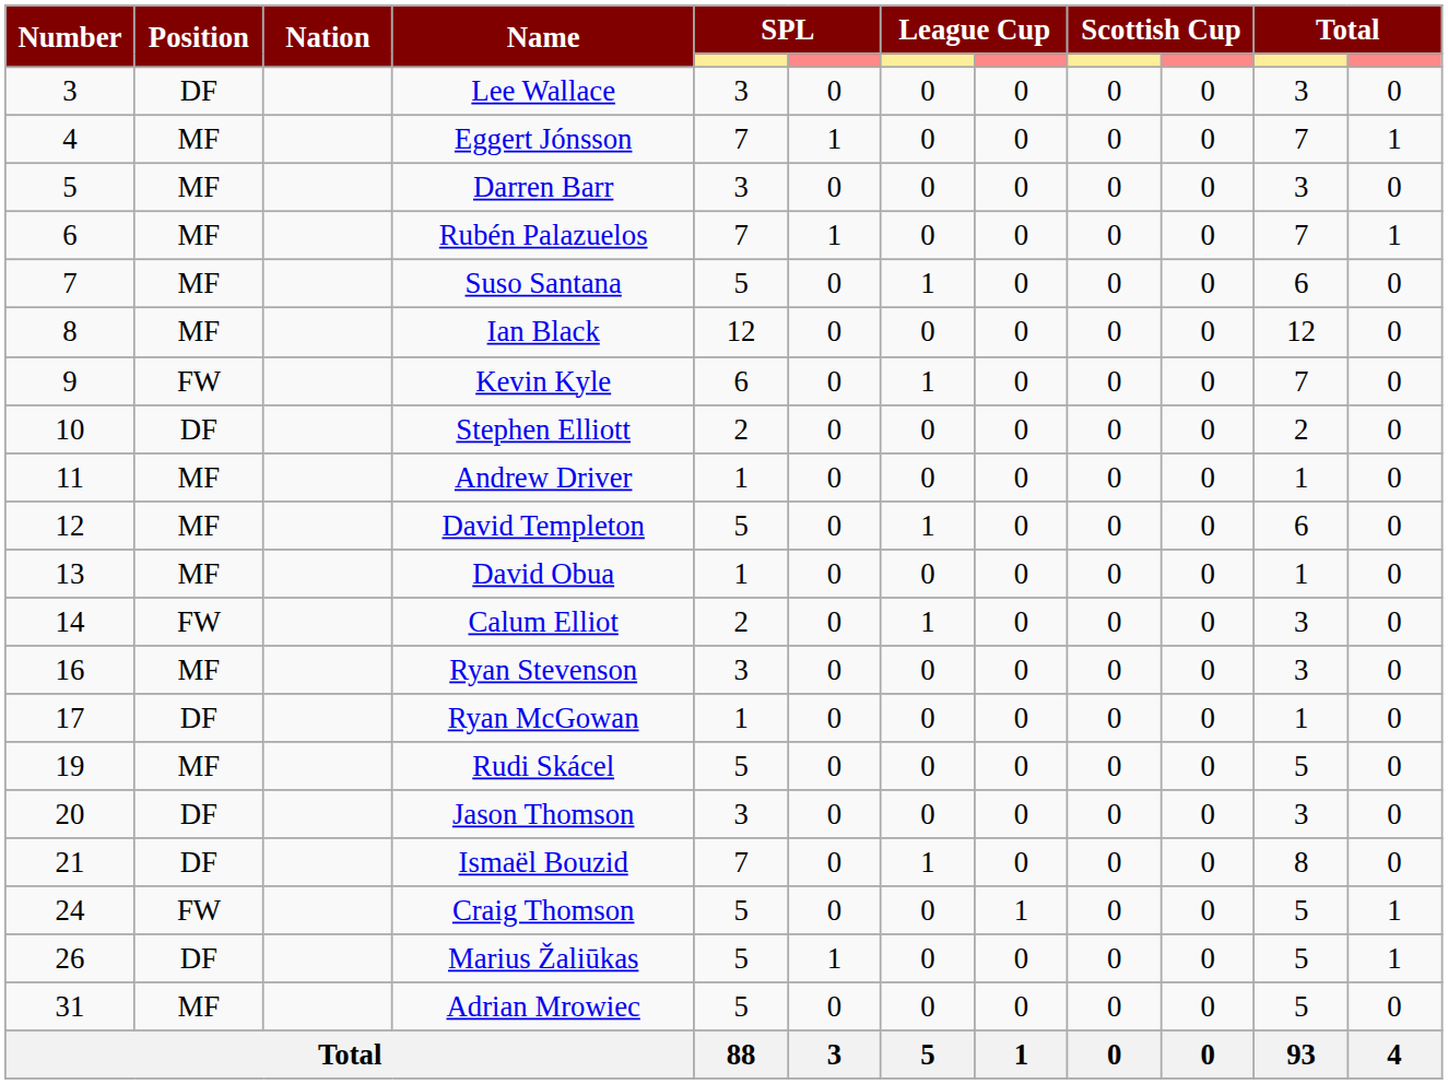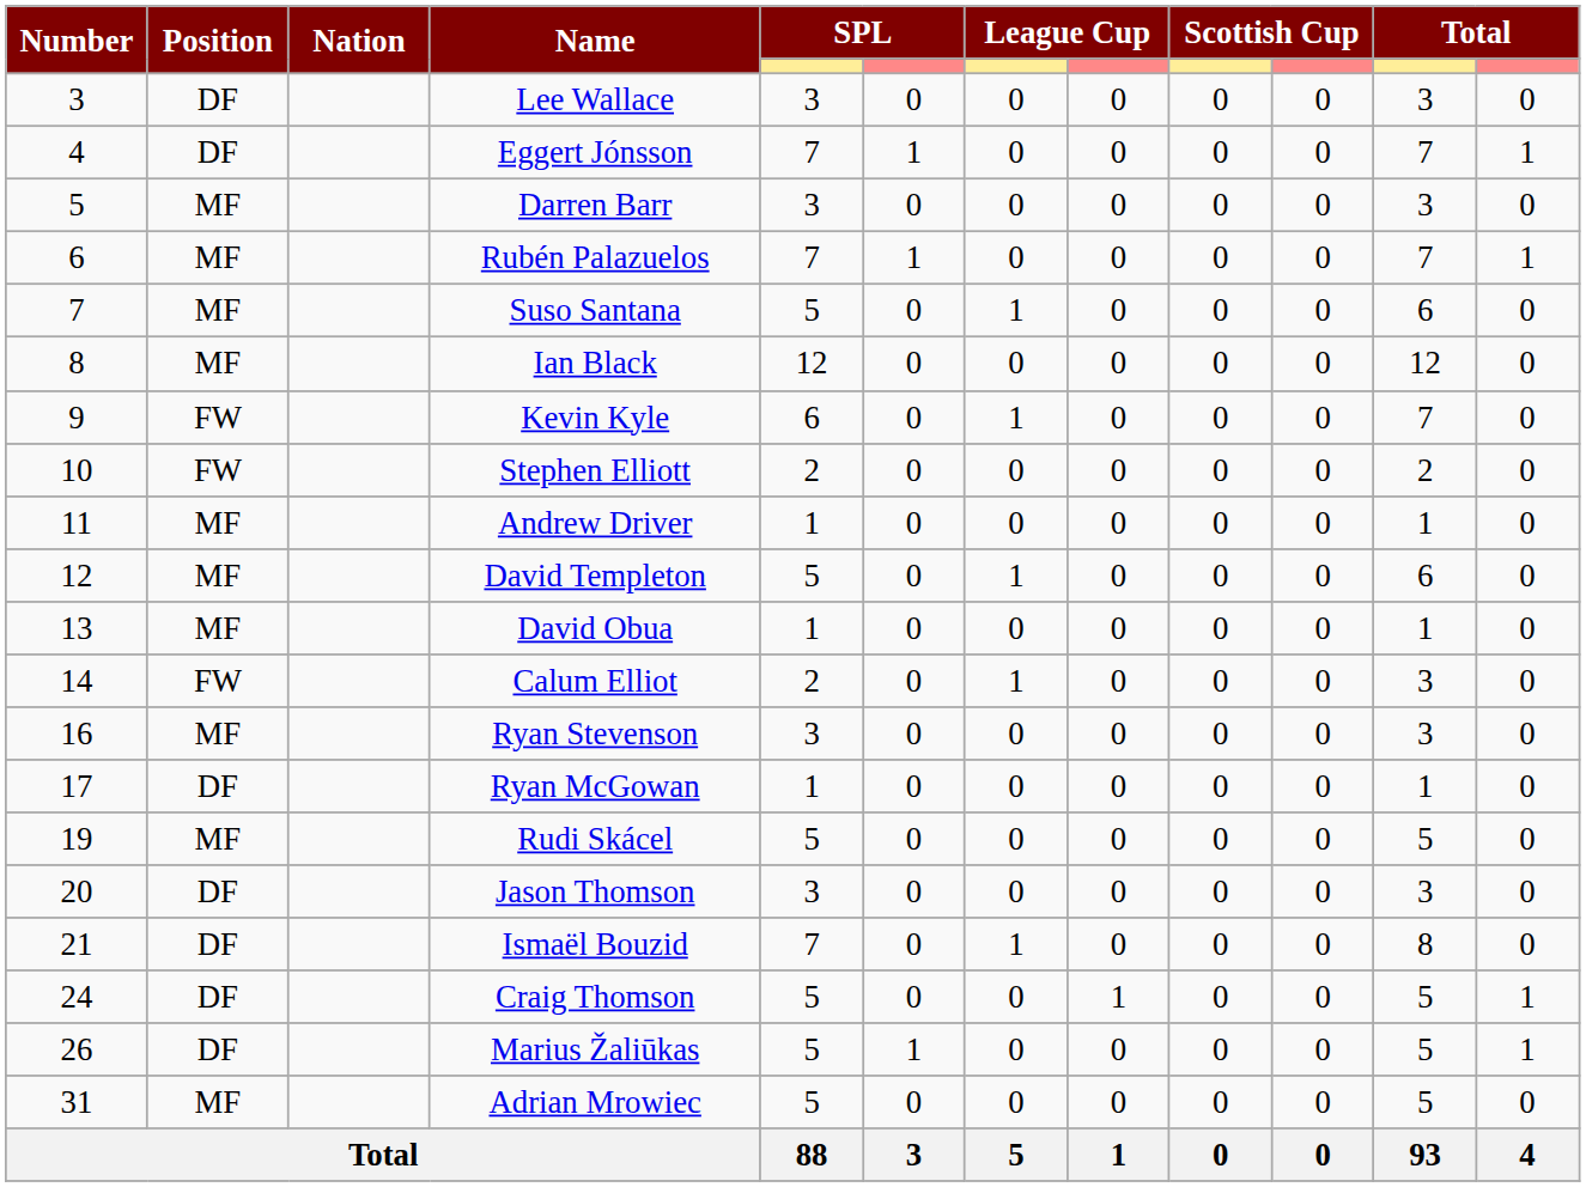Eggert Jónsson | Position: MF -> DF
Stephen Elliott | Position: DF -> FW
Craig Thomson | Position: FW -> DF
